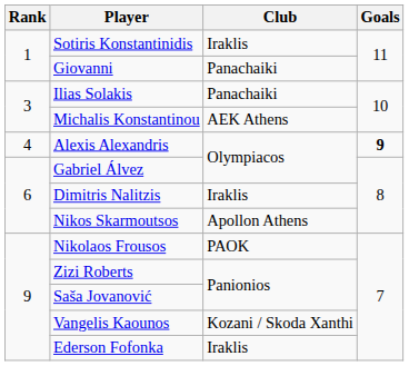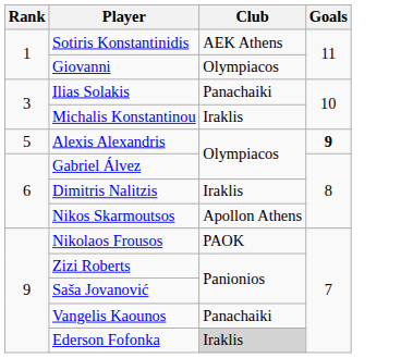Sotiris Konstantinidis | Club: Iraklis -> AEK Athens
Giovanni | Club: Panachaiki -> Olympiacos
Michalis Konstantinou | Club: AEK Athens -> Iraklis
Alexis Alexandris | Rank: 4 -> 5
Vangelis Kaounos | Club: Kozani / Skoda Xanthi -> Panachaiki
Ederson Fofonka | Club: no background -> lightgrey background
